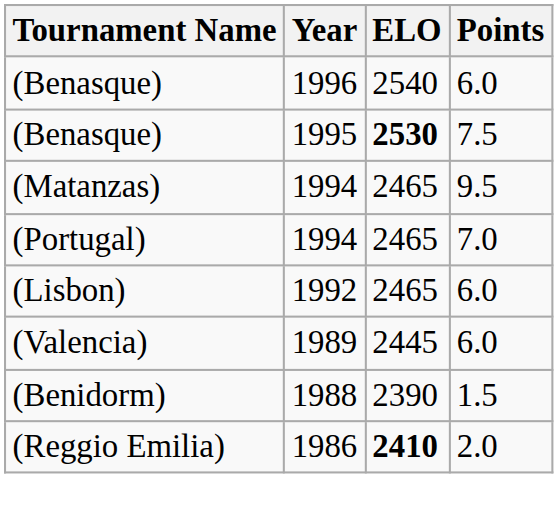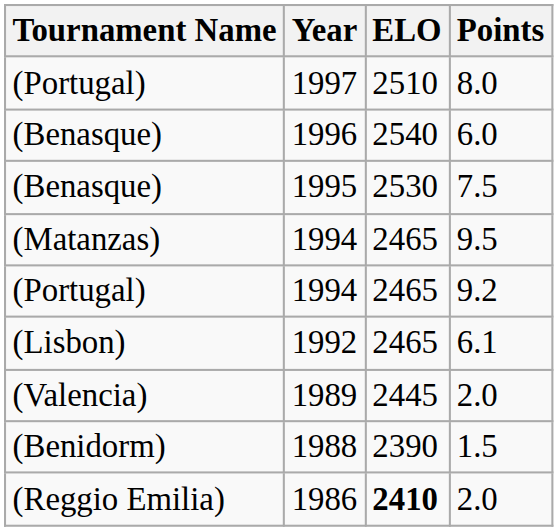+ row: (Portugal) | 1997 | 2510 | 8.0
1995 | ELO: bold -> normal
(Portugal) / 1994 | Points: 7.0 -> 9.2
1992 | Points: 6.0 -> 6.1
1989 | Points: 6.0 -> 2.0
